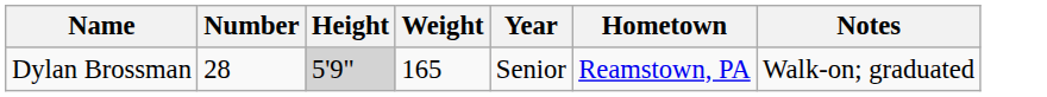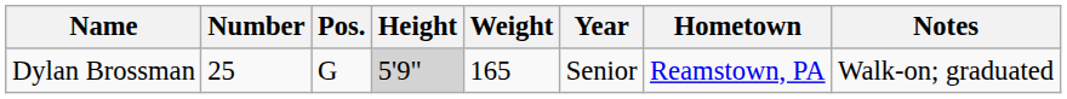+ column: Pos. | G
Dylan Brossman | Number: 28 -> 25
